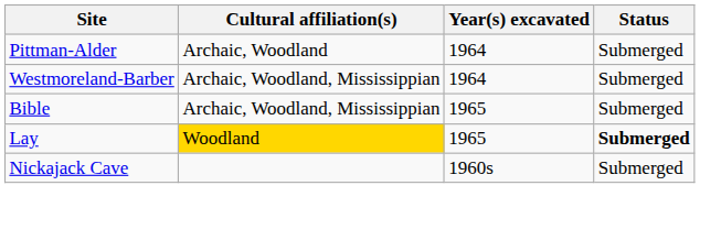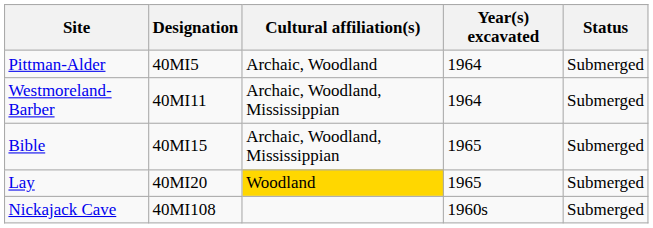+ column: Designation | 40MI5 | 40MI11 | 40MI15 | 40MI20 | 40MI108
Lay | Status: bold -> normal
